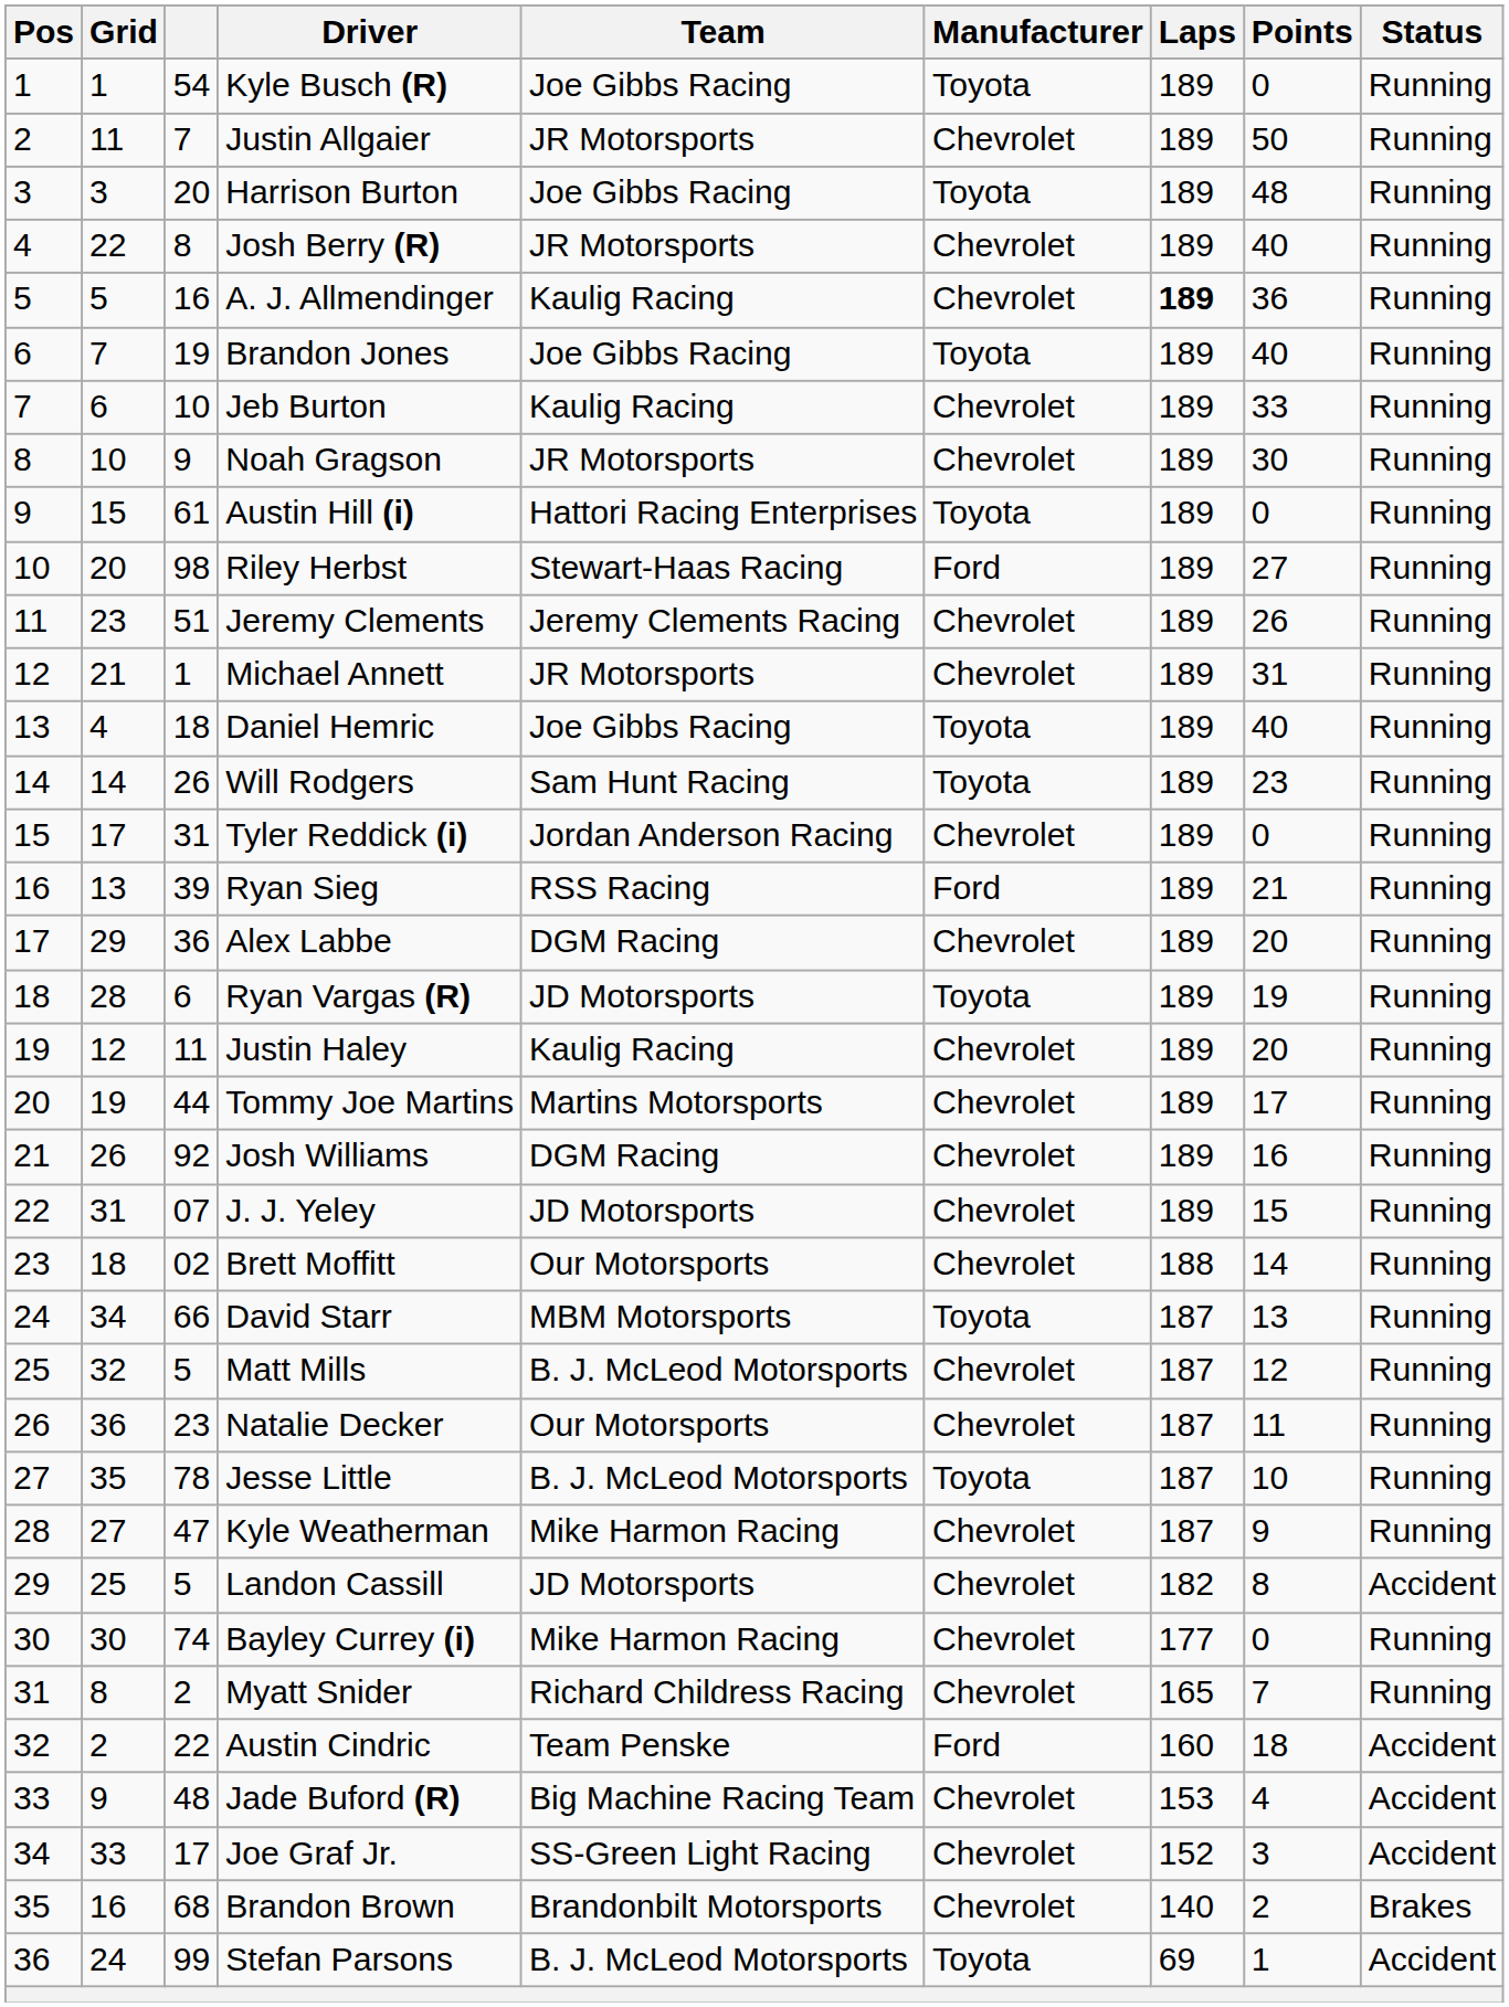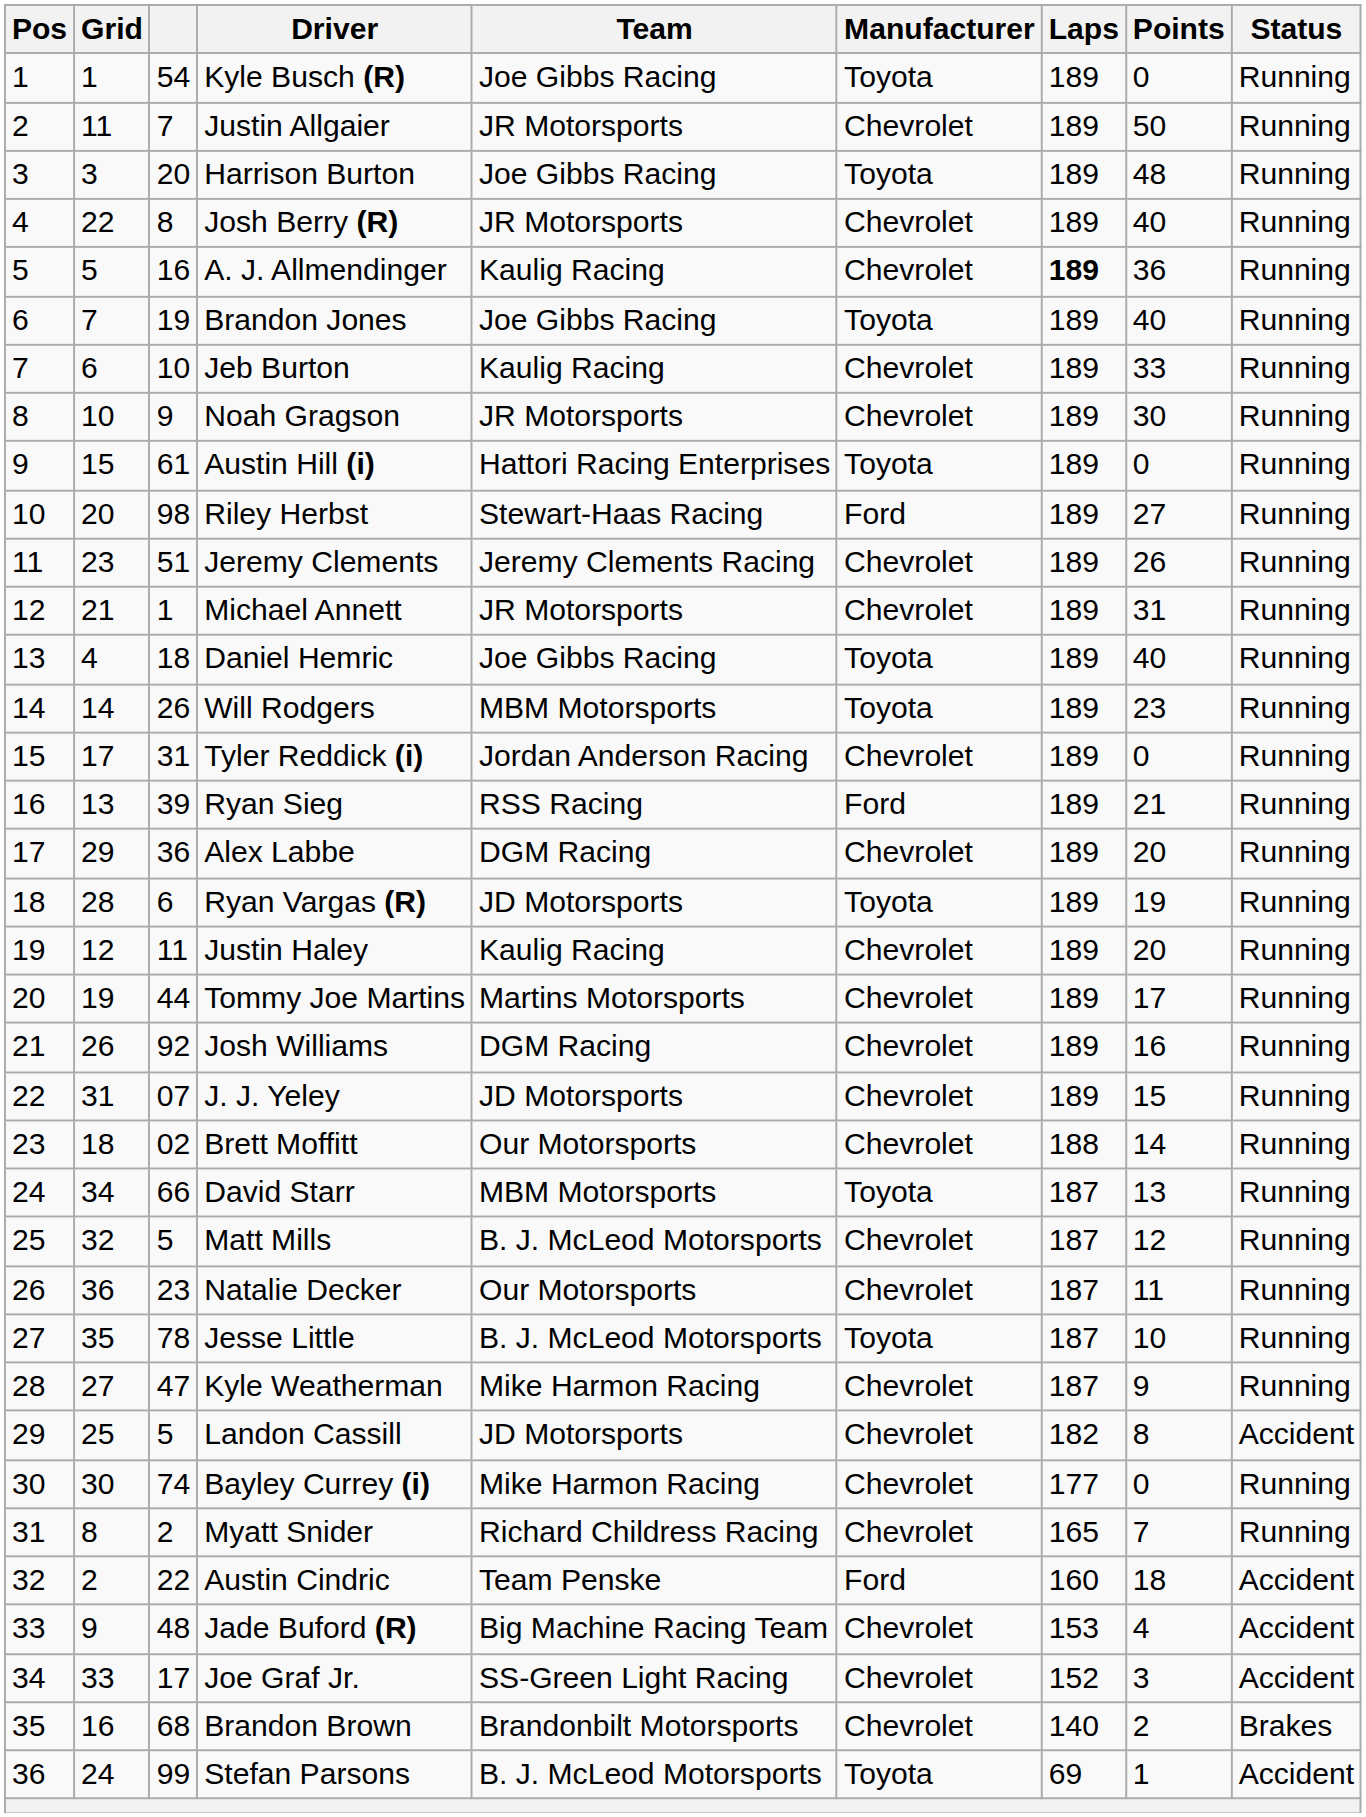Will Rodgers | Team: Sam Hunt Racing -> MBM Motorsports
